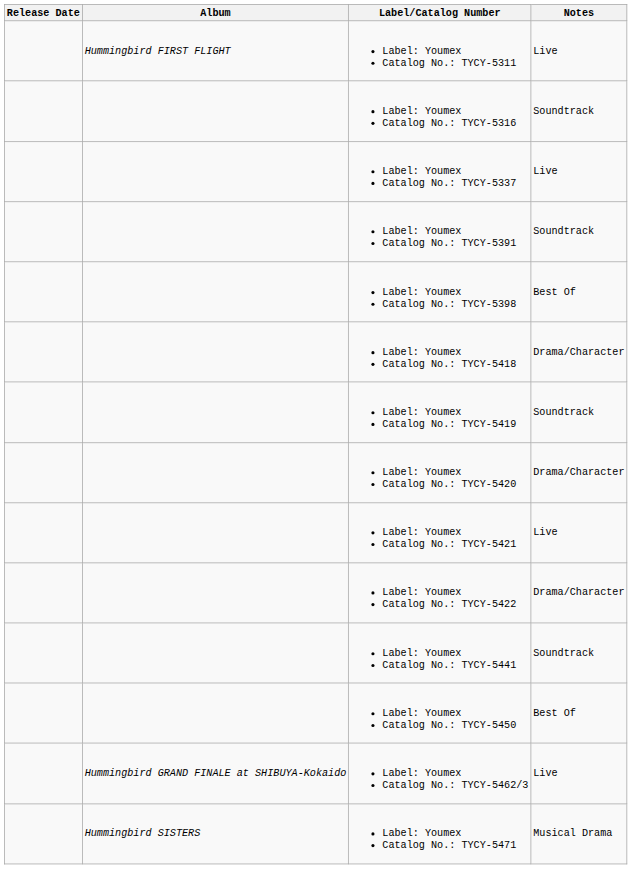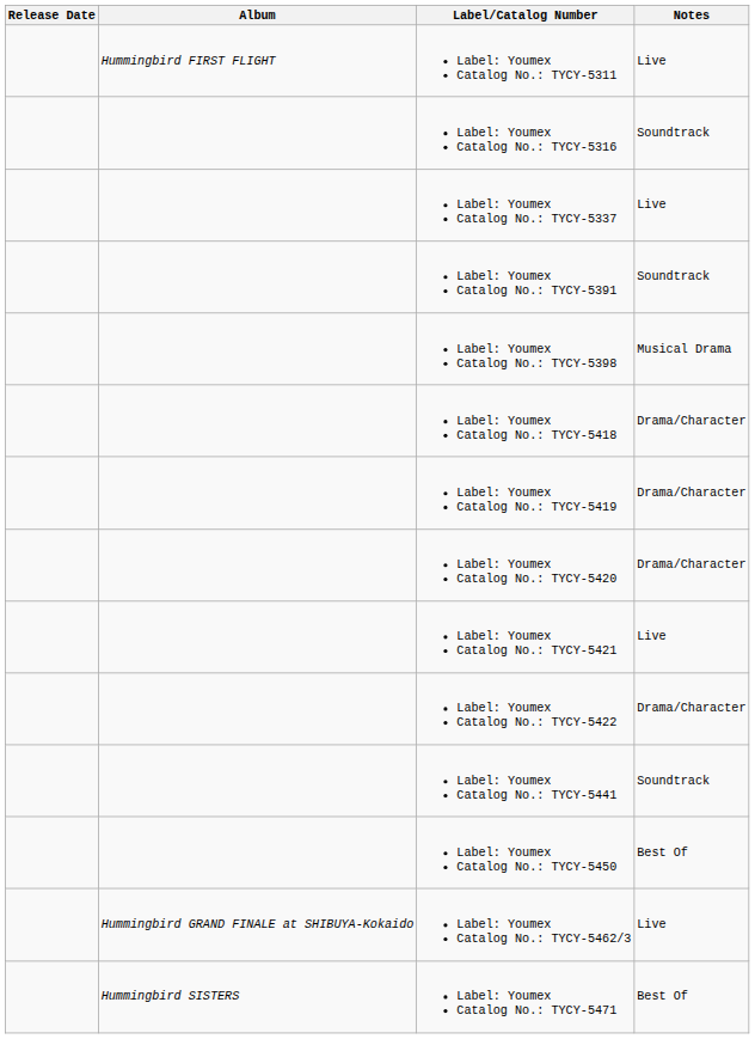Label: Youmex Catalog No.: TYCY-5398 | Notes: Best Of -> Musical Drama
Label: Youmex Catalog No.: TYCY-5419 | Notes: Soundtrack -> Drama/Character
Label: Youmex Catalog No.: TYCY-5471 | Notes: Musical Drama -> Best Of
